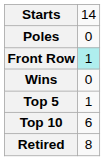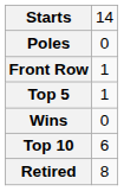Front Row | column 2: paleturquoise background -> no background
rows swapped: Wins <-> Top 5
